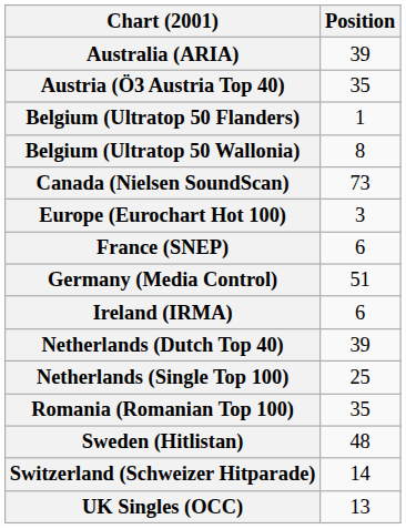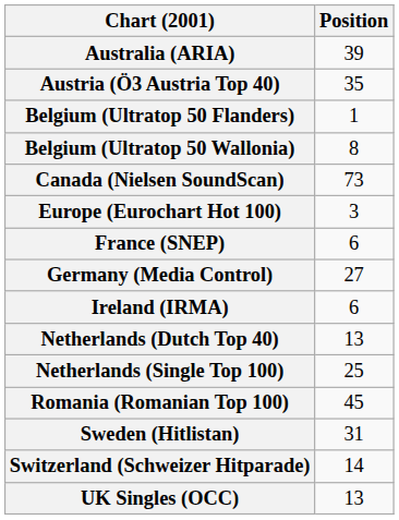Germany (Media Control) | Position: 51 -> 27
Netherlands (Dutch Top 40) | Position: 39 -> 13
Romania (Romanian Top 100) | Position: 35 -> 45
Sweden (Hitlistan) | Position: 48 -> 31
